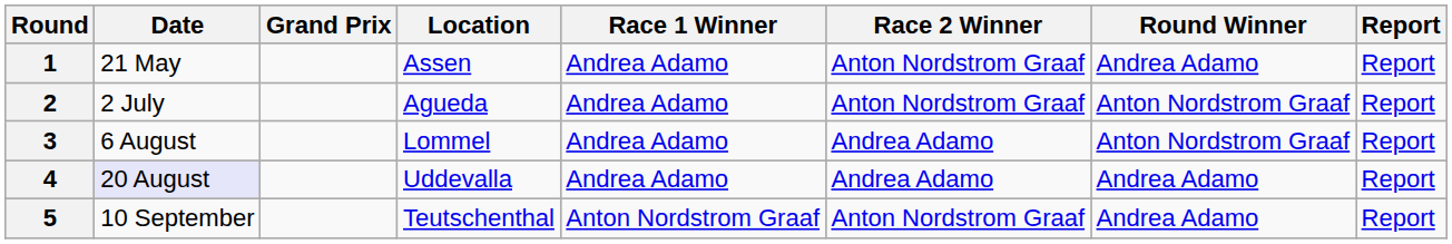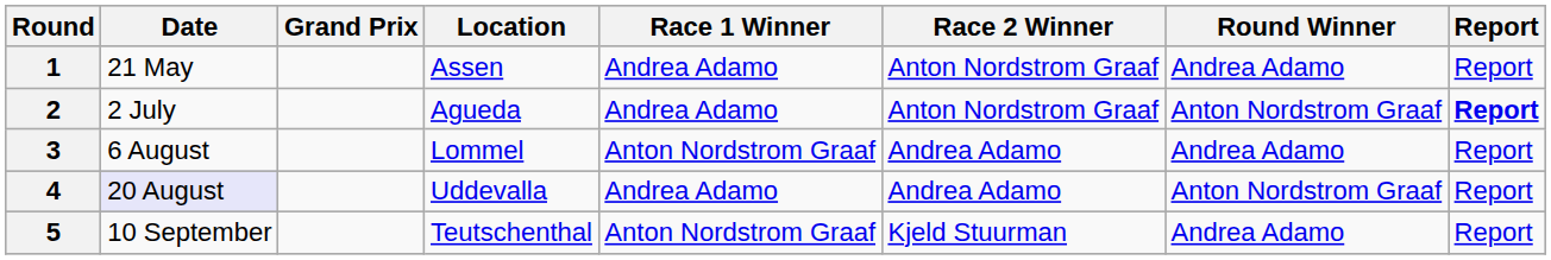2 | Report: normal -> bold
3 | Race 1 Winner: Andrea Adamo -> Anton Nordstrom Graaf
3 | Round Winner: Anton Nordstrom Graaf -> Andrea Adamo
4 | Round Winner: Andrea Adamo -> Anton Nordstrom Graaf
5 | Race 2 Winner: Anton Nordstrom Graaf -> Kjeld Stuurman
